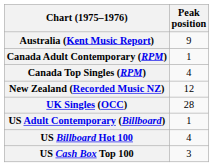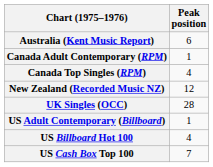Australia (Kent Music Report) | Peak position: 9 -> 6
US Cash Box Top 100 | Peak position: 3 -> 7
